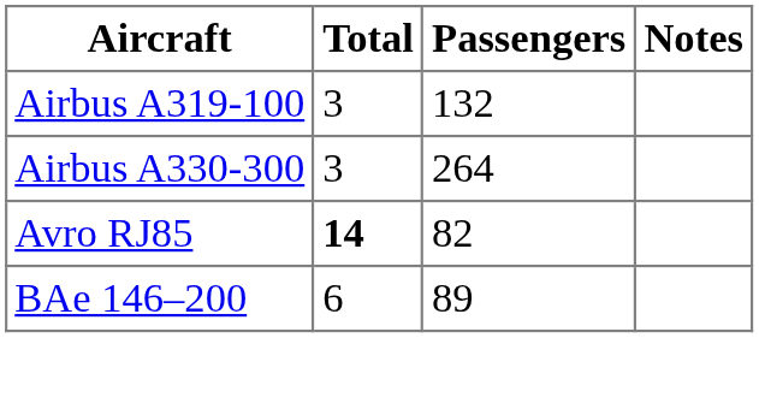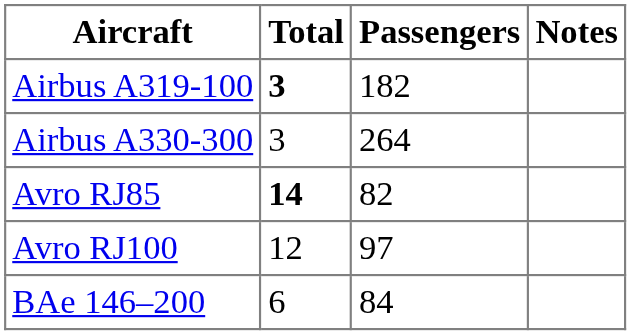Airbus A319-100 | Total: normal -> bold
Airbus A319-100 | Passengers: 132 -> 182
+ row: Avro RJ100 | 12 | 97
BAe 146–200 | Passengers: 89 -> 84
